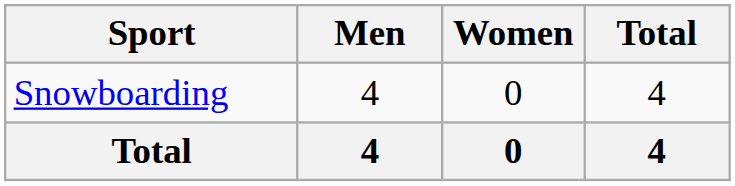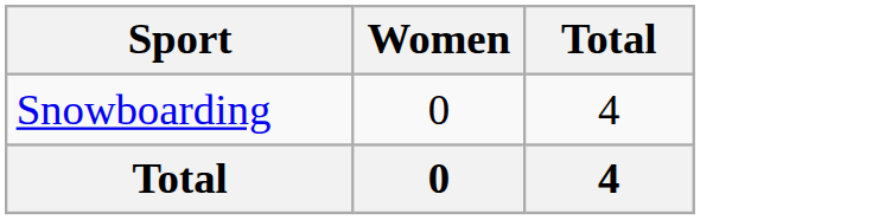- column: Men | 4 | 4
